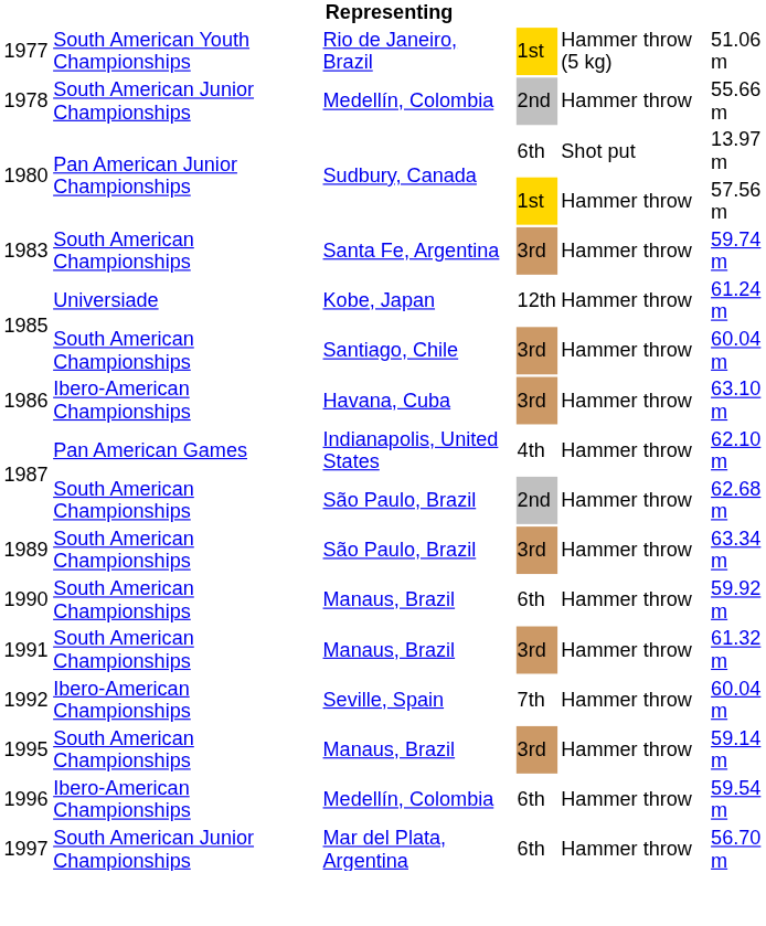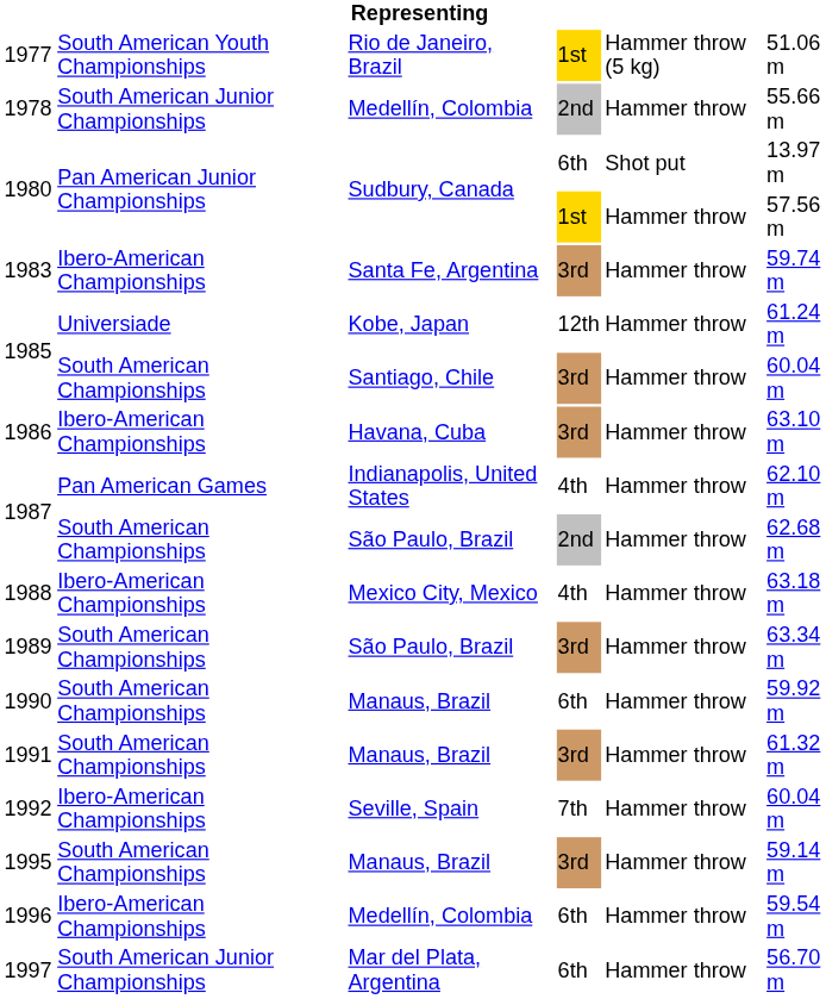1983 | column 2: South American Championships -> Ibero-American Championships
+ row: 1988 | Ibero-American Championships | Mexico City, Mexico | 4th | Hammer throw | 63.18 m
